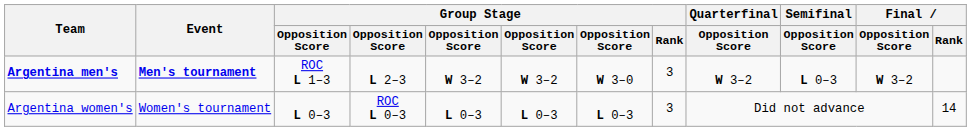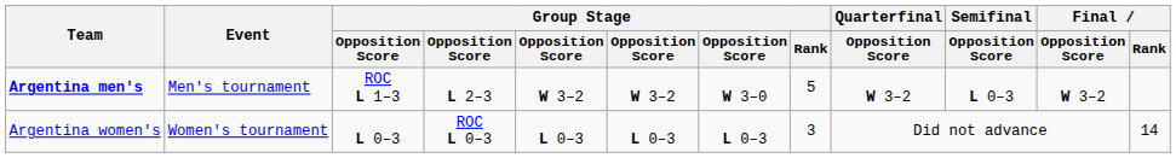Argentina men's | Event: bold -> normal
Argentina men's | Group Stage / Rank: 3 -> 5
